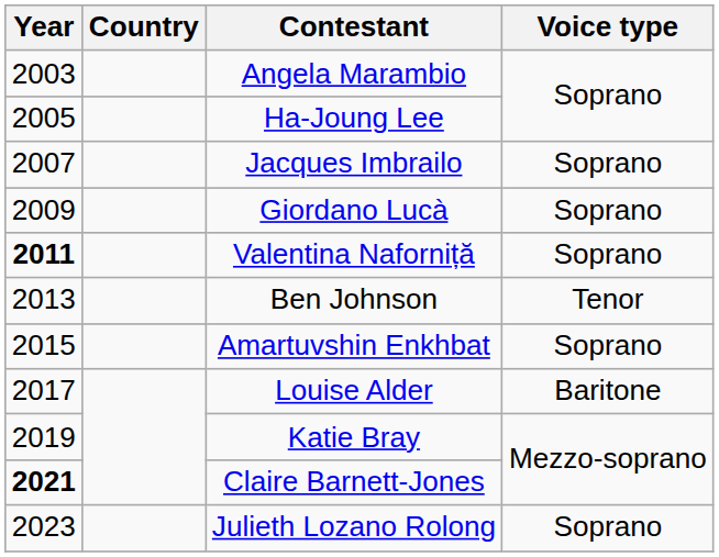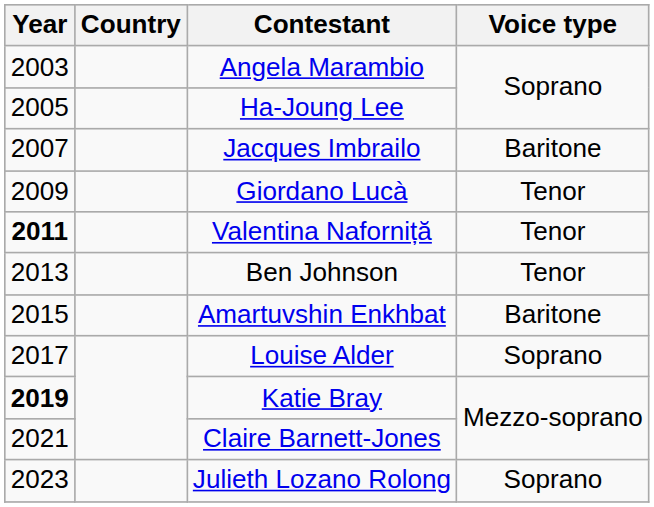Jacques Imbrailo | Voice type: Soprano -> Baritone
Giordano Lucà | Voice type: Soprano -> Tenor
Valentina Naforniță | Voice type: Soprano -> Tenor
Amartuvshin Enkhbat | Voice type: Soprano -> Baritone
Louise Alder | Voice type: Baritone -> Soprano
Katie Bray | Year: normal -> bold
Claire Barnett-Jones | Year: bold -> normal
